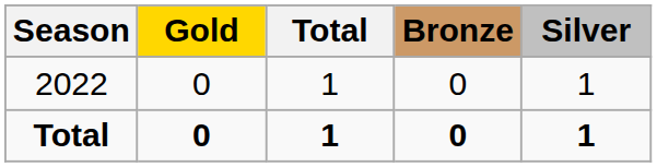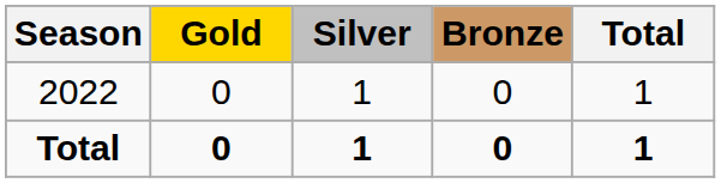columns swapped: Silver <-> Total
